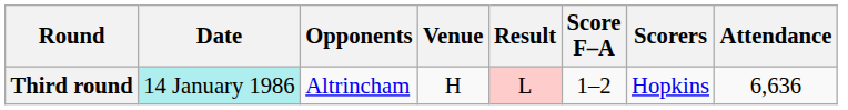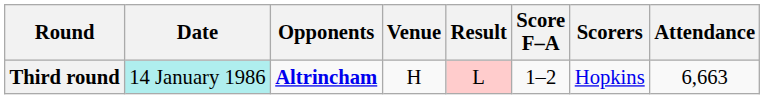Third round | Opponents: normal -> bold
Third round | Attendance: 6,636 -> 6,663
